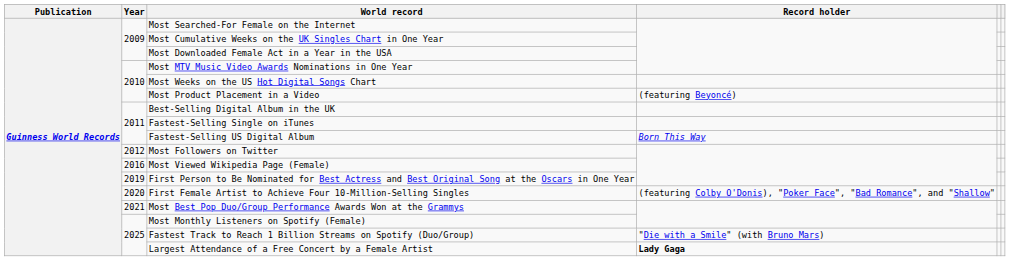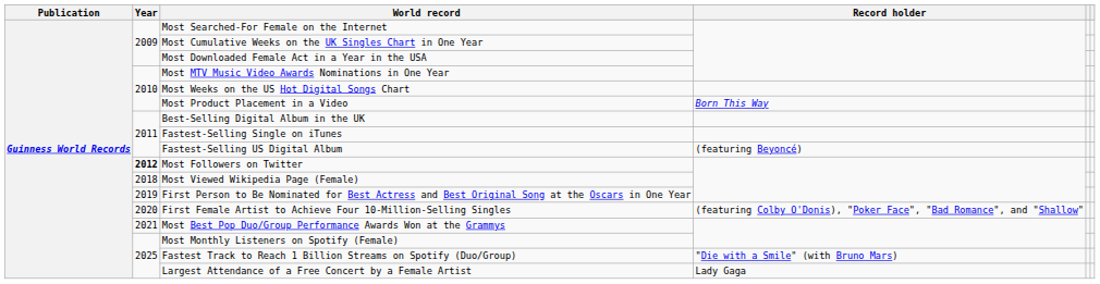Most Product Placement in a Video | Record holder: (featuring Beyoncé) -> Born This Way
Fastest-Selling US Digital Album | Record holder: Born This Way -> (featuring Beyoncé)
Most Followers on Twitter | Year: normal -> bold
Most Viewed Wikipedia Page (Female) | Year: 2016 -> 2018
Largest Attendance of a Free Concert by a Female Artist | Record holder: bold -> normal
